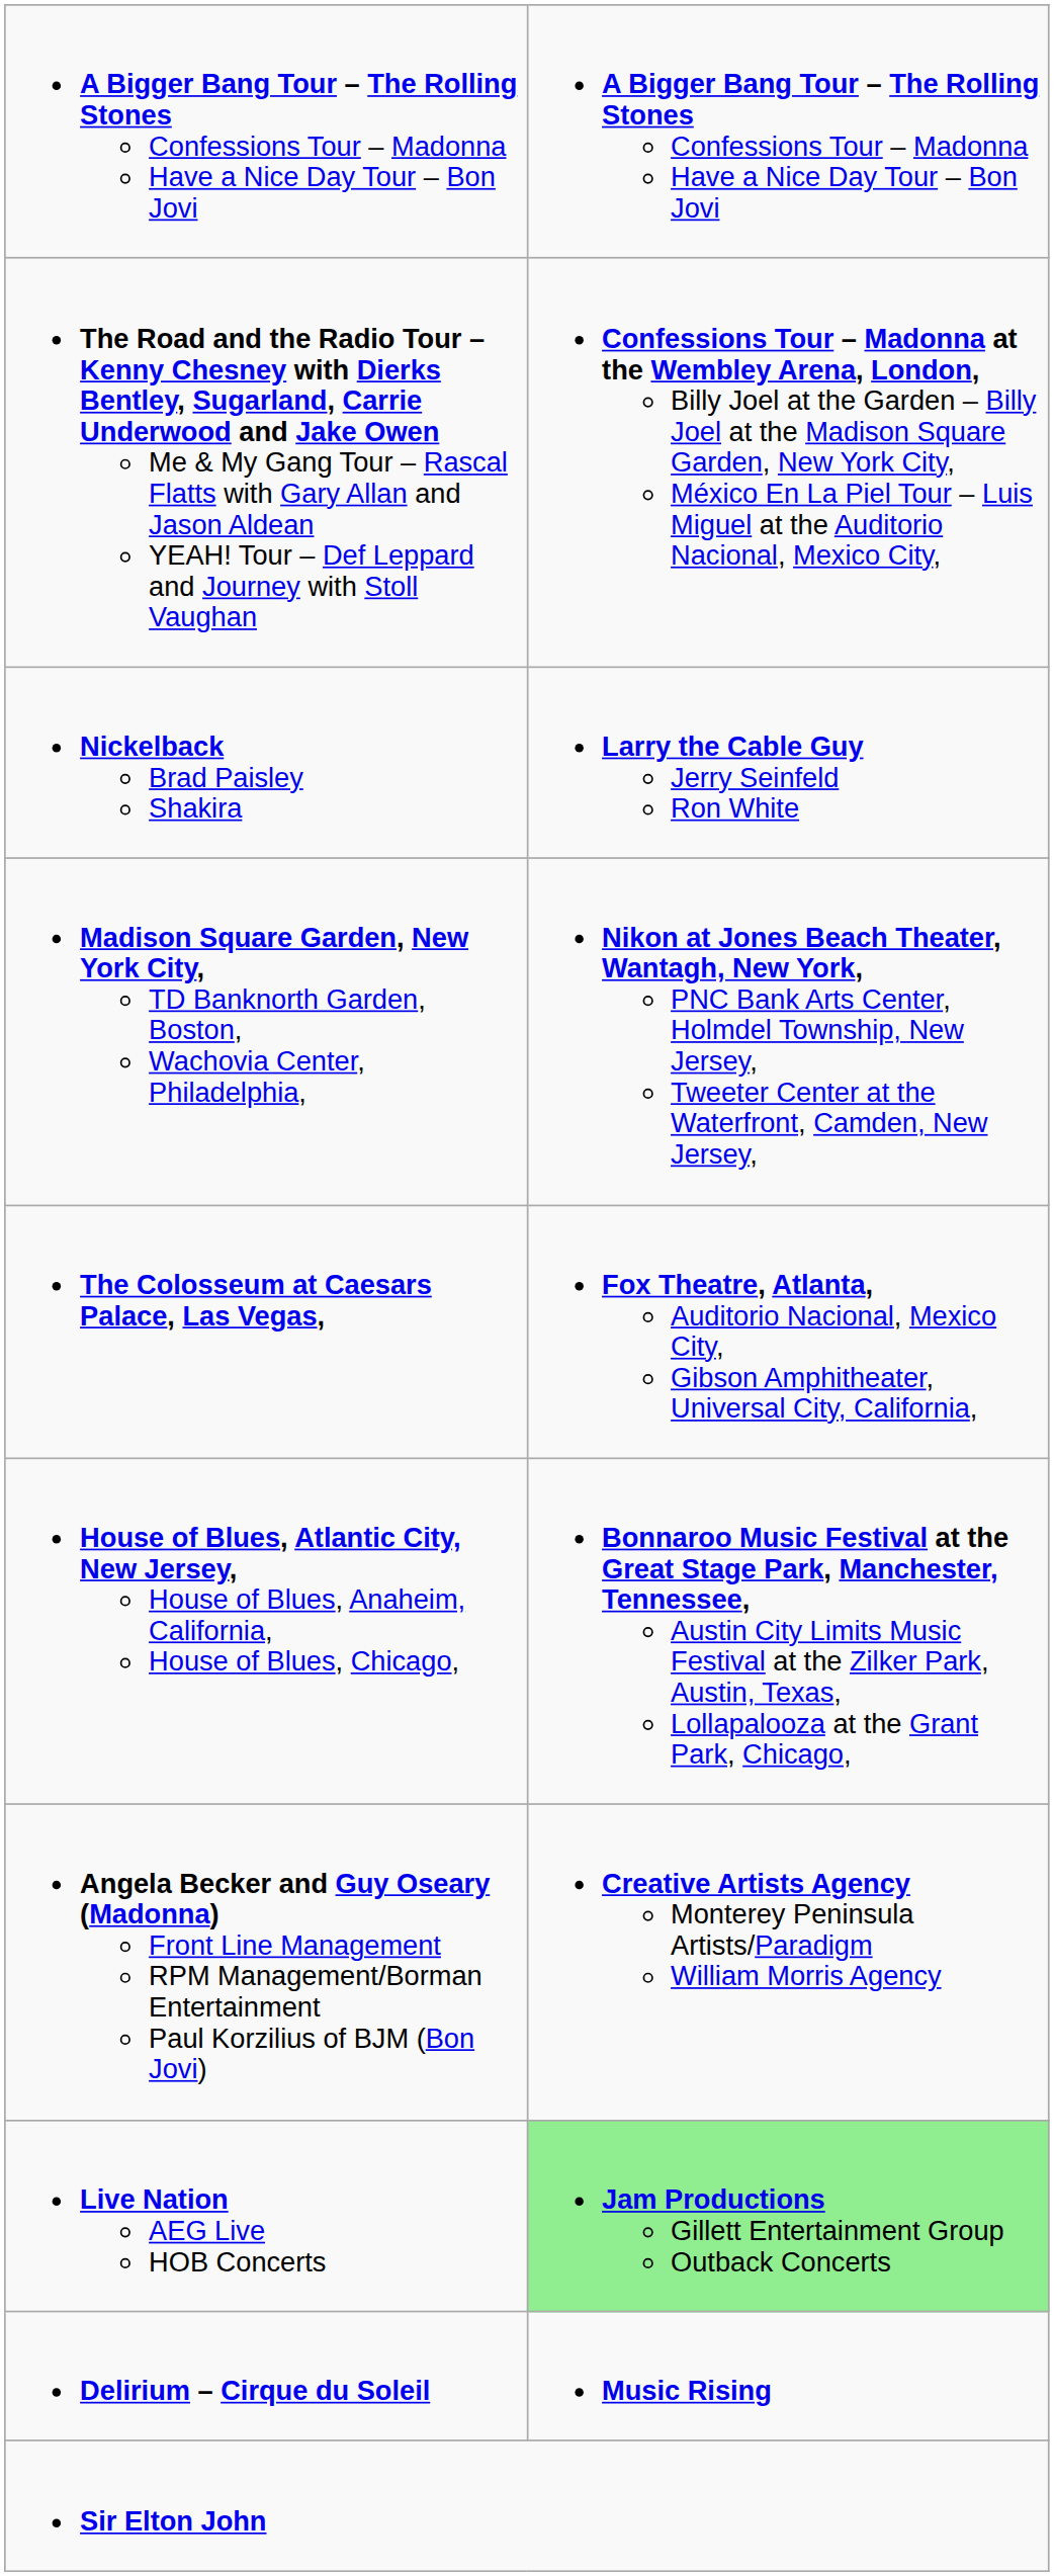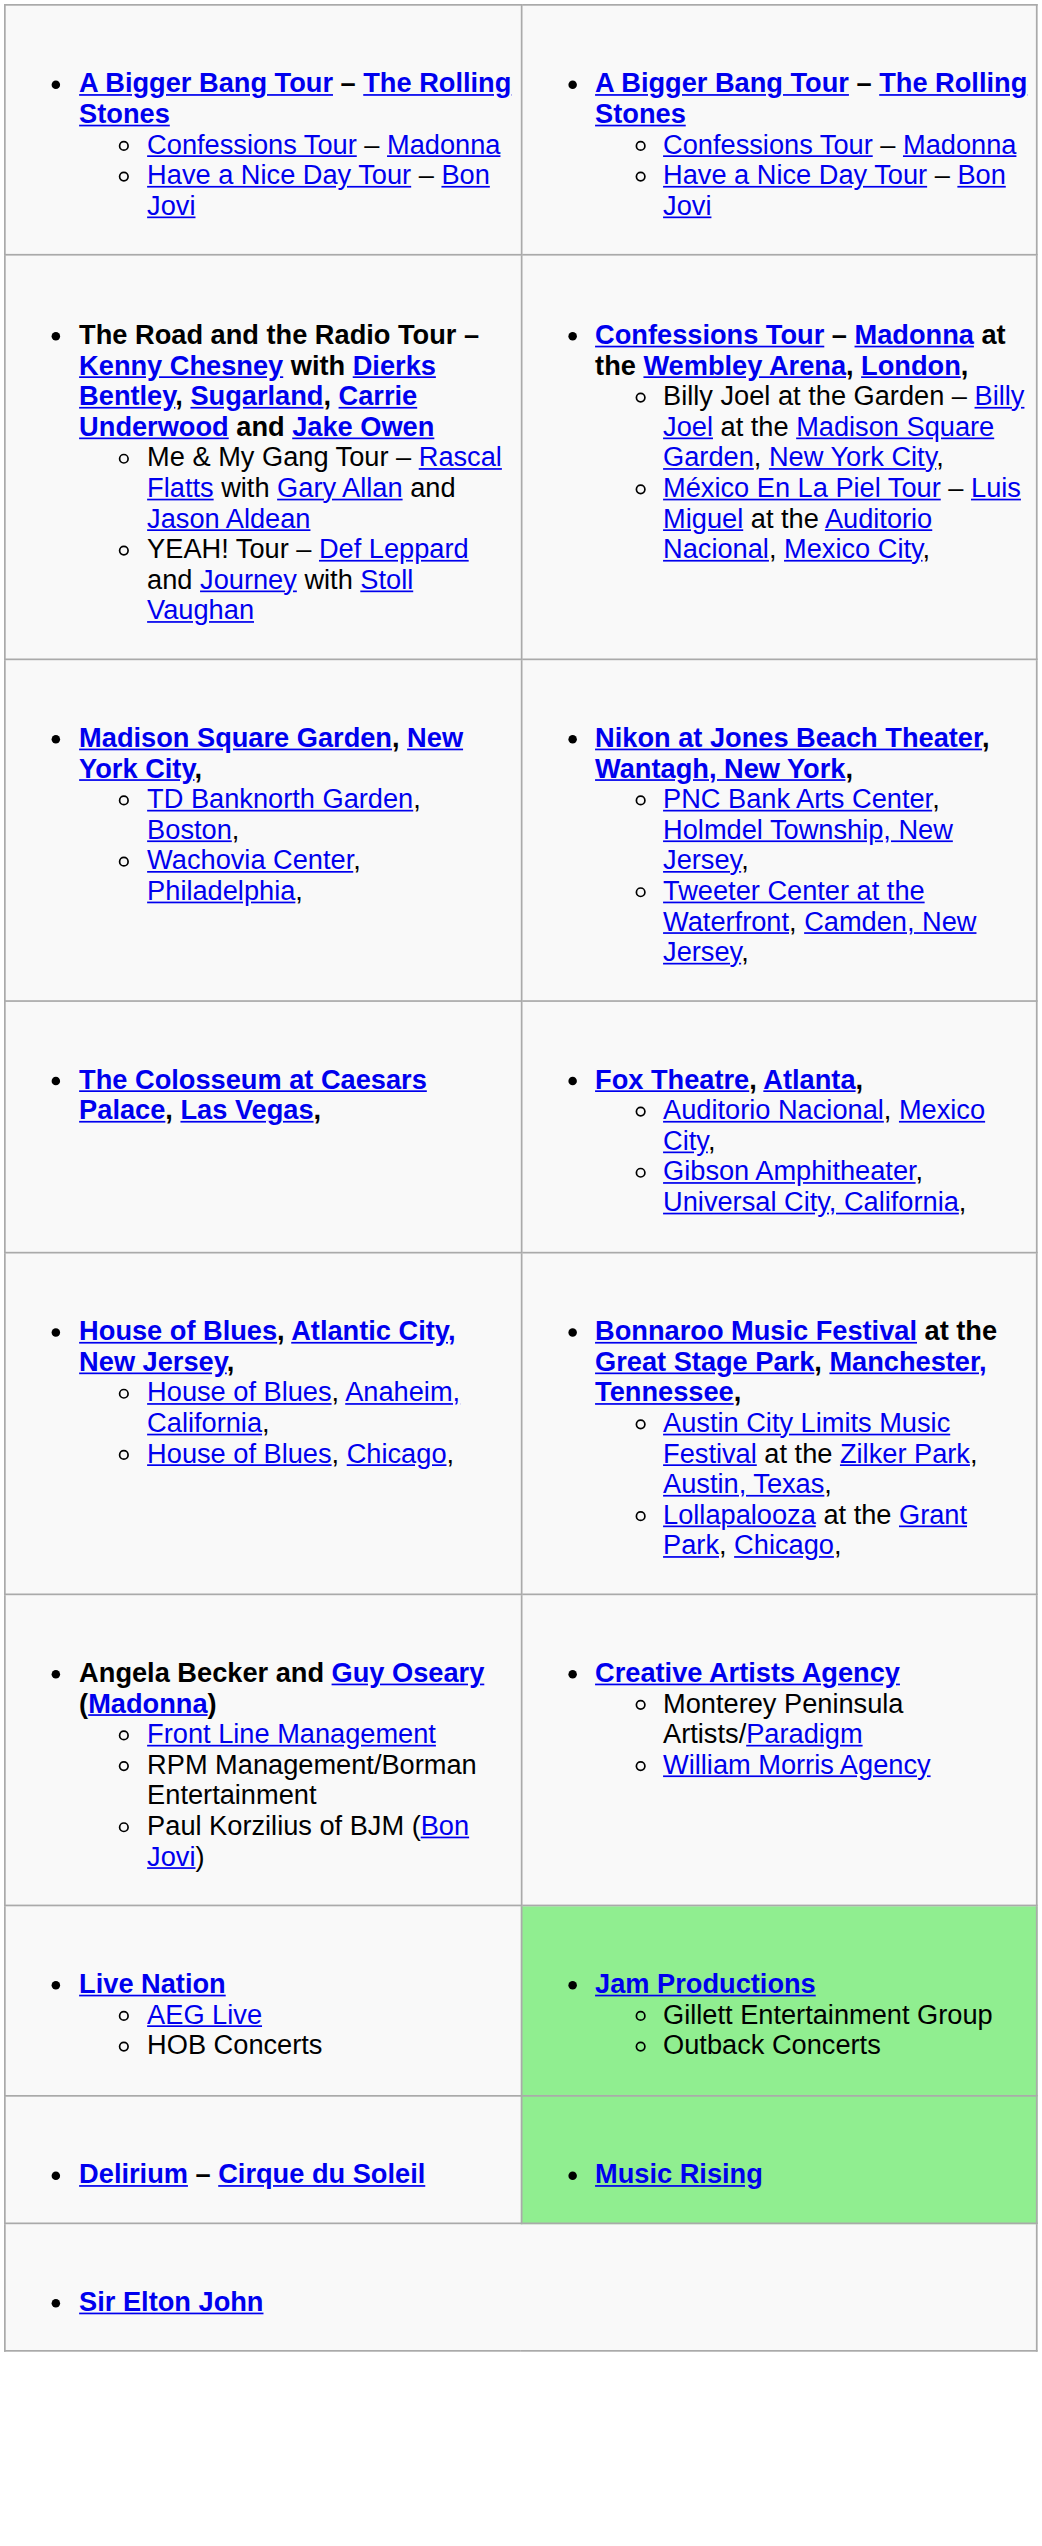- row: Nickelback Brad Paisley Shakira | Larry the Cable Guy Jerry Seinfeld Ron White
Delirium – Cirque du Soleil | column 2: no background -> lightgreen background
